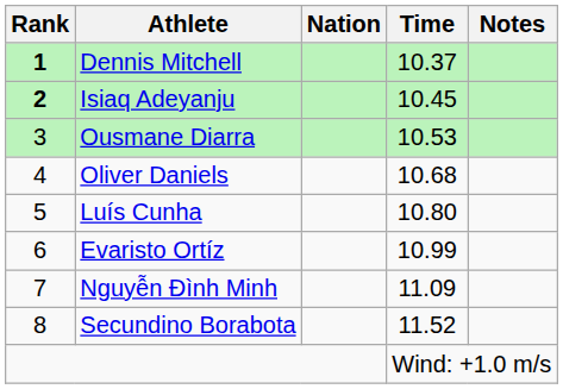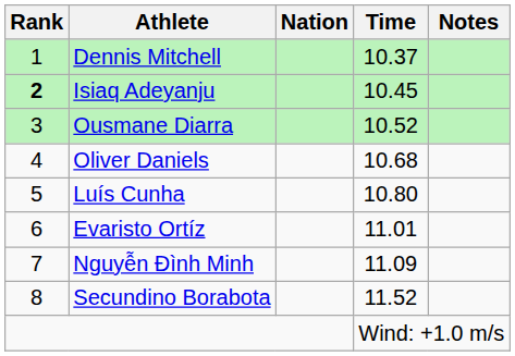Dennis Mitchell | Rank: bold -> normal
Ousmane Diarra | Time: 10.53 -> 10.52
Evaristo Ortíz | Time: 10.99 -> 11.01
